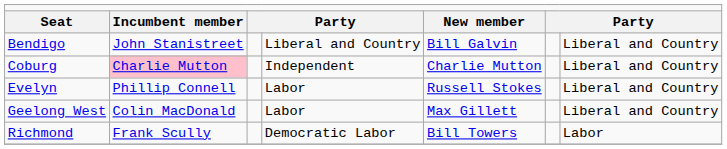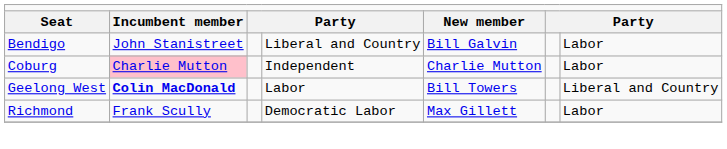Bendigo | column 7: Liberal and Country -> Labor
Coburg | column 7: Liberal and Country -> Labor
- row: Evelyn | Phillip Connell | Labor | Russell Stokes | Liberal and Country
Geelong West | column 2: normal -> bold
Geelong West | column 5: Max Gillett -> Bill Towers
Richmond | column 5: Bill Towers -> Max Gillett
